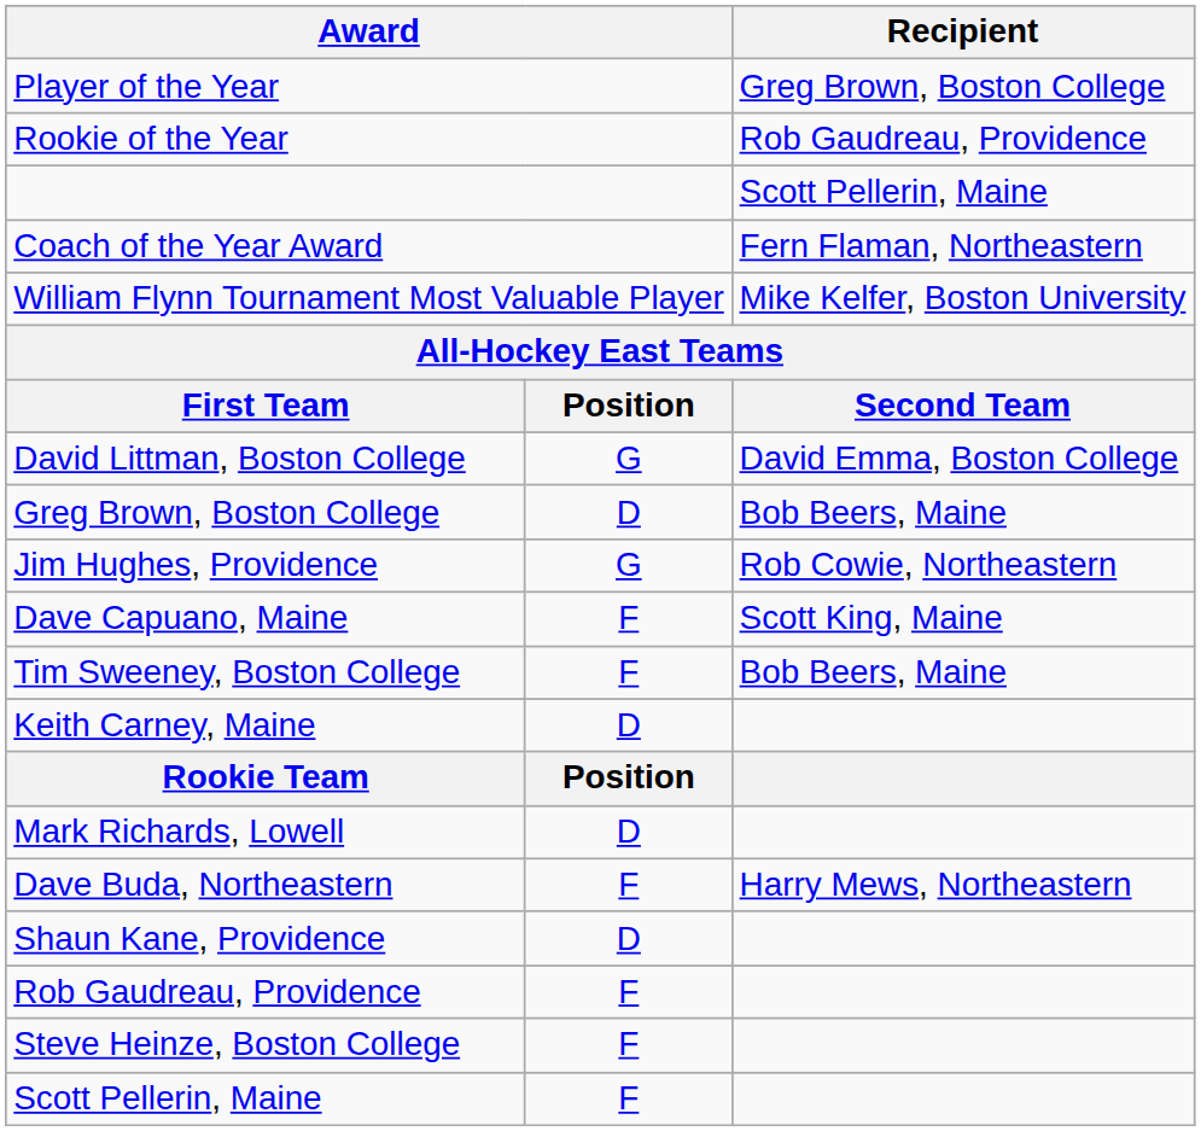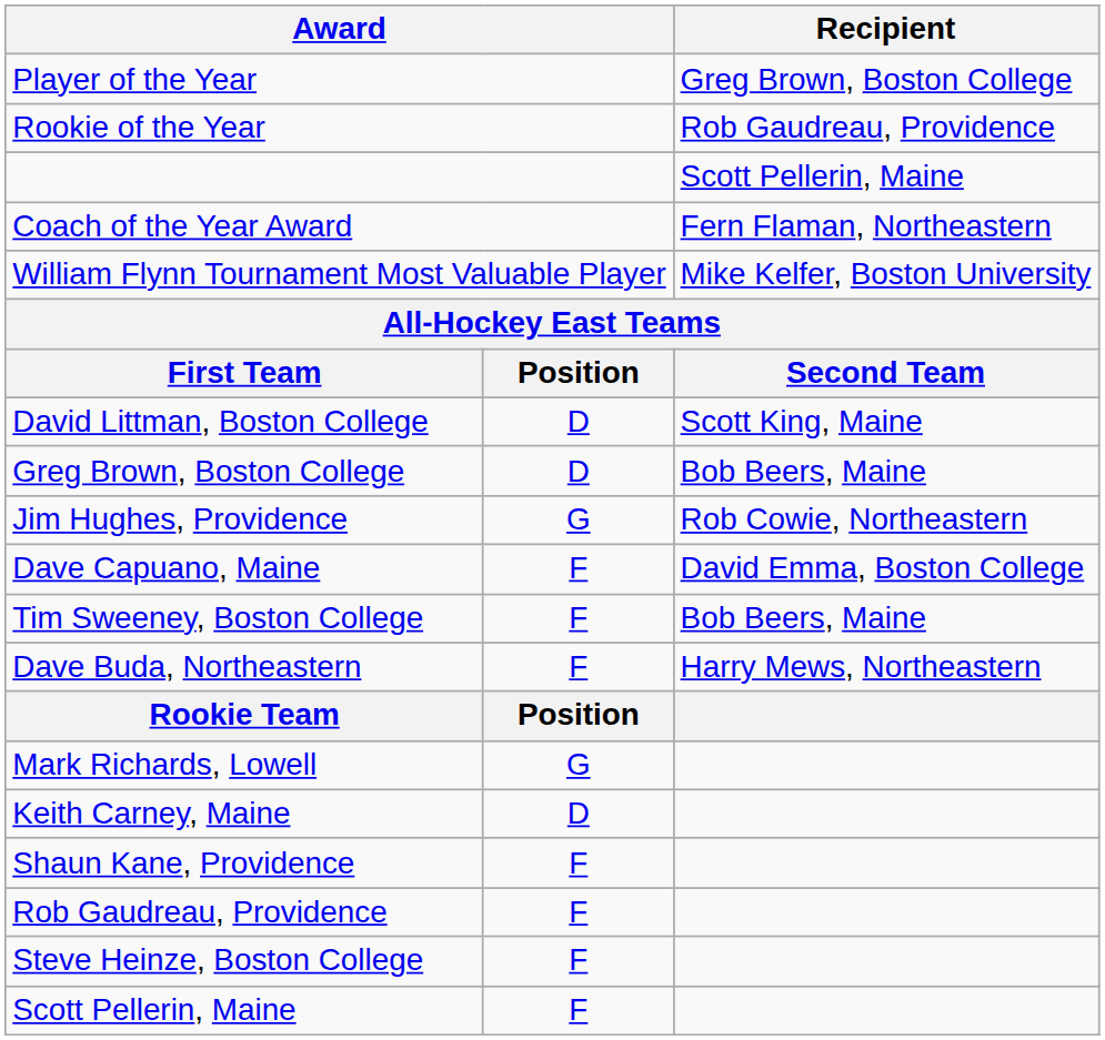David Littman, Boston College | column 2: G -> D
David Littman, Boston College | Recipient: David Emma, Boston College -> Scott King, Maine
Dave Capuano, Maine | Recipient: Scott King, Maine -> David Emma, Boston College
rows swapped: Dave Buda, Northeastern <-> Keith Carney, Maine
Mark Richards, Lowell | column 2: D -> G
Shaun Kane, Providence | column 2: D -> F
